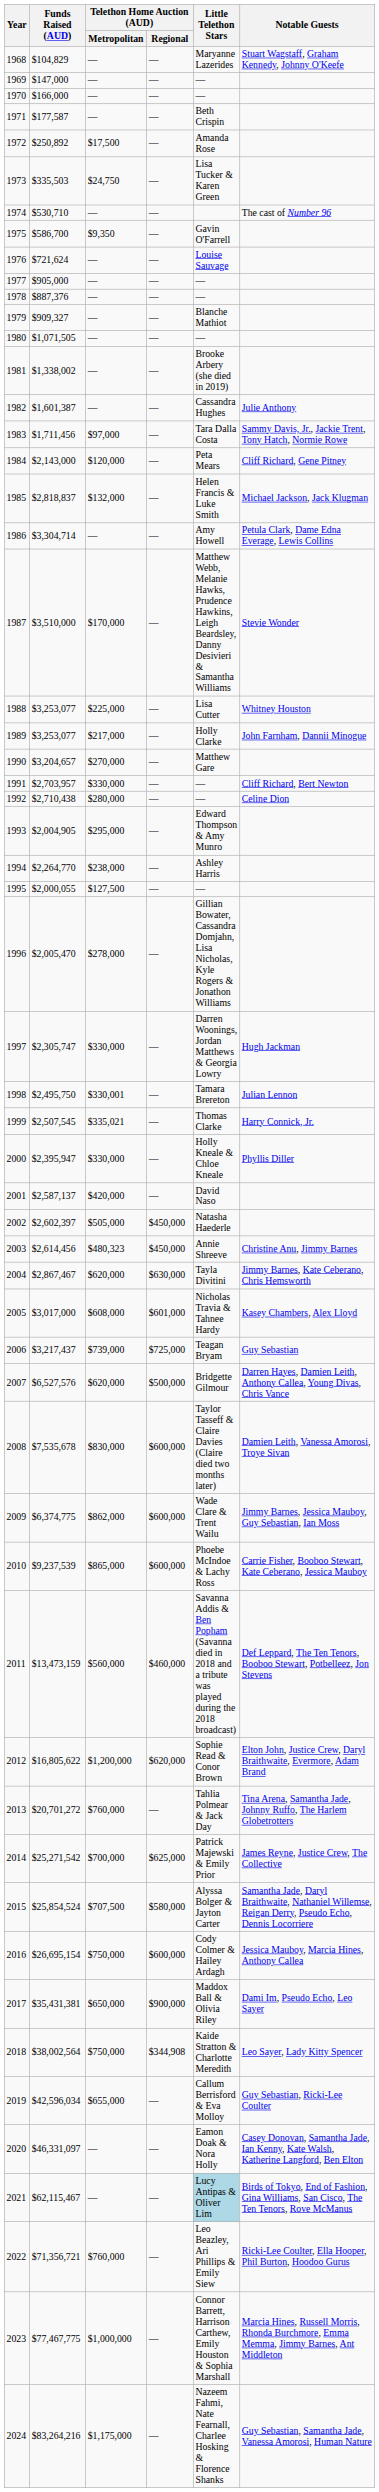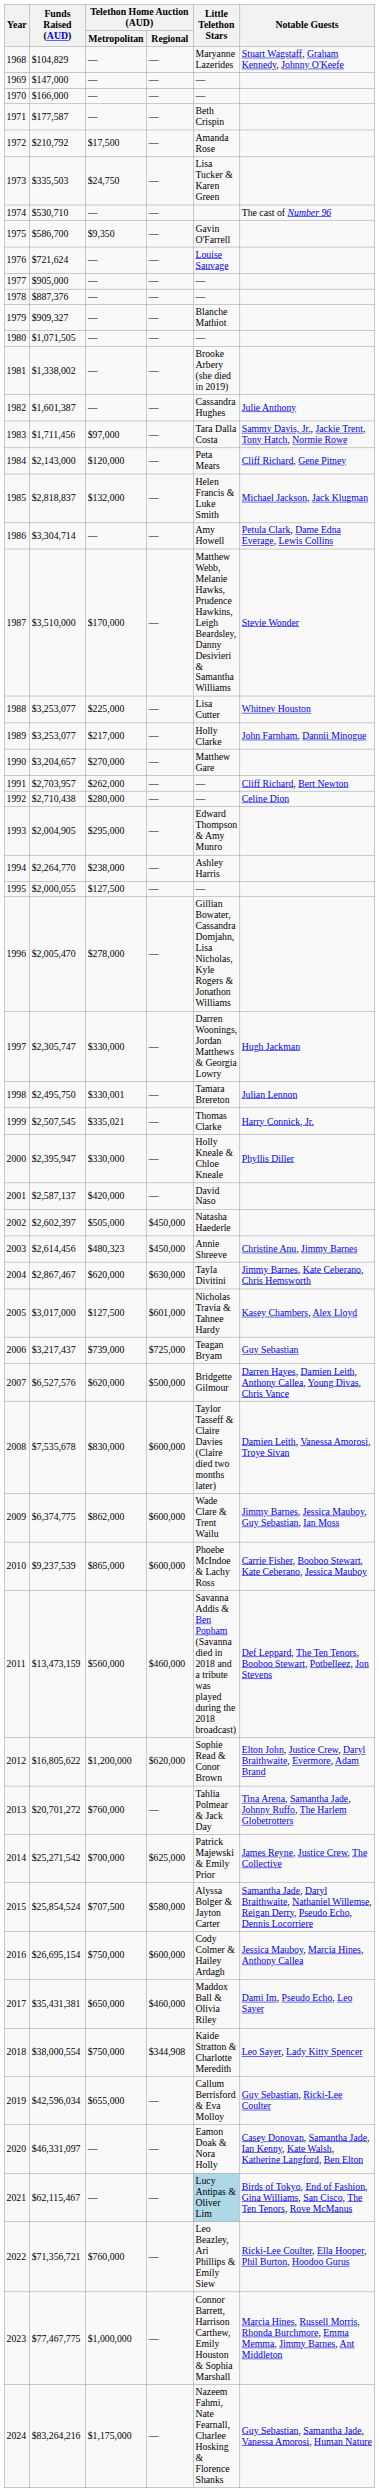1972 | Funds Raised (AUD): $250,892 -> $210,792
1991 | Telethon Home Auction (AUD) / Metropolitan: $330,000 -> $262,000
2005 | Telethon Home Auction (AUD) / Metropolitan: $608,000 -> $127,500
2017 | Telethon Home Auction (AUD) / Regional: $900,000 -> $460,000
2018 | Funds Raised (AUD): $38,002,564 -> $38,000,554
